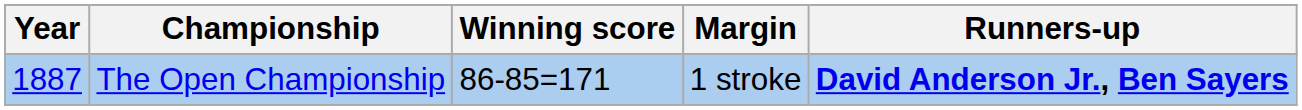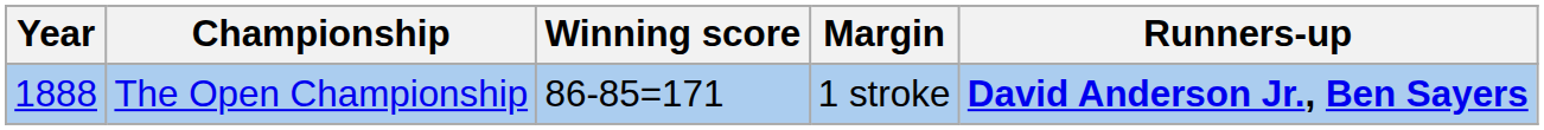The Open Championship | Year: 1887 -> 1888
